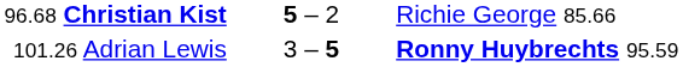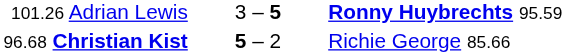rows swapped: 96.68 Christian Kist <-> 101.26 Adrian Lewis
